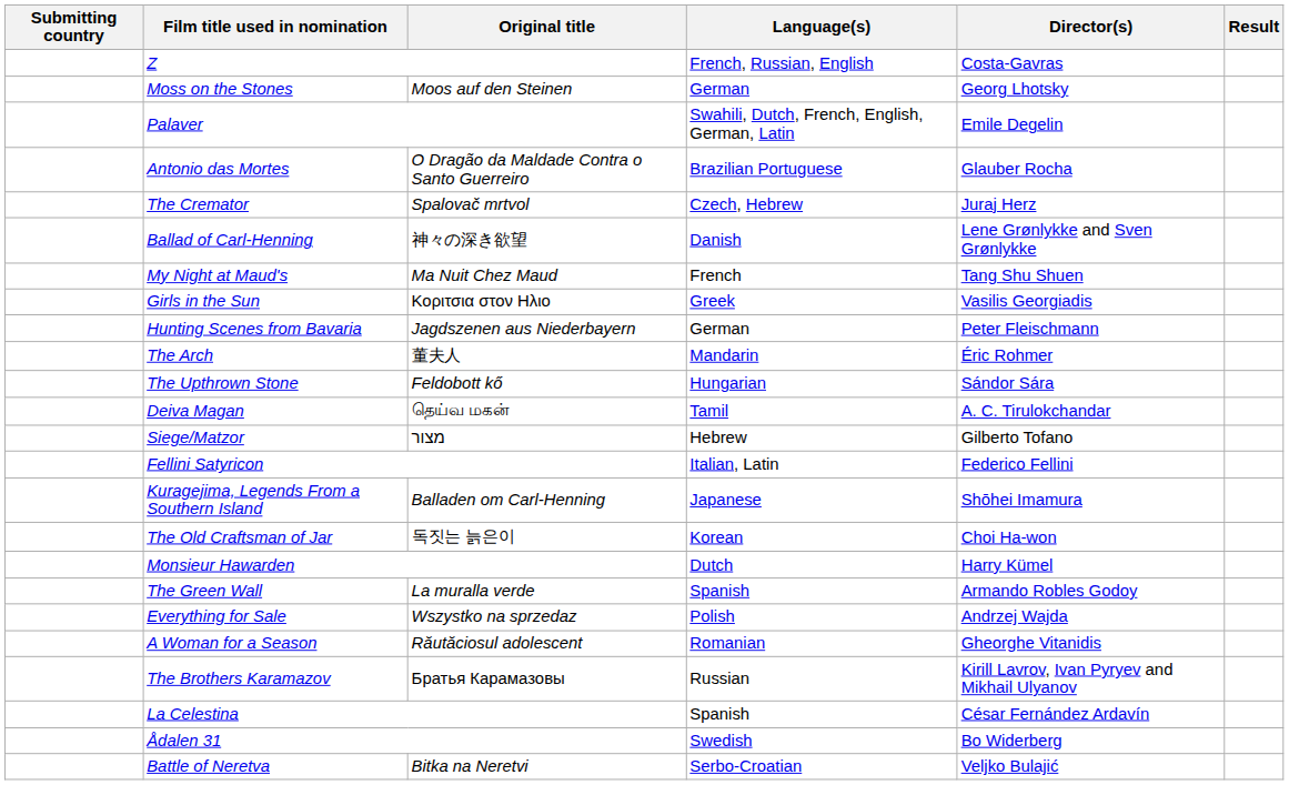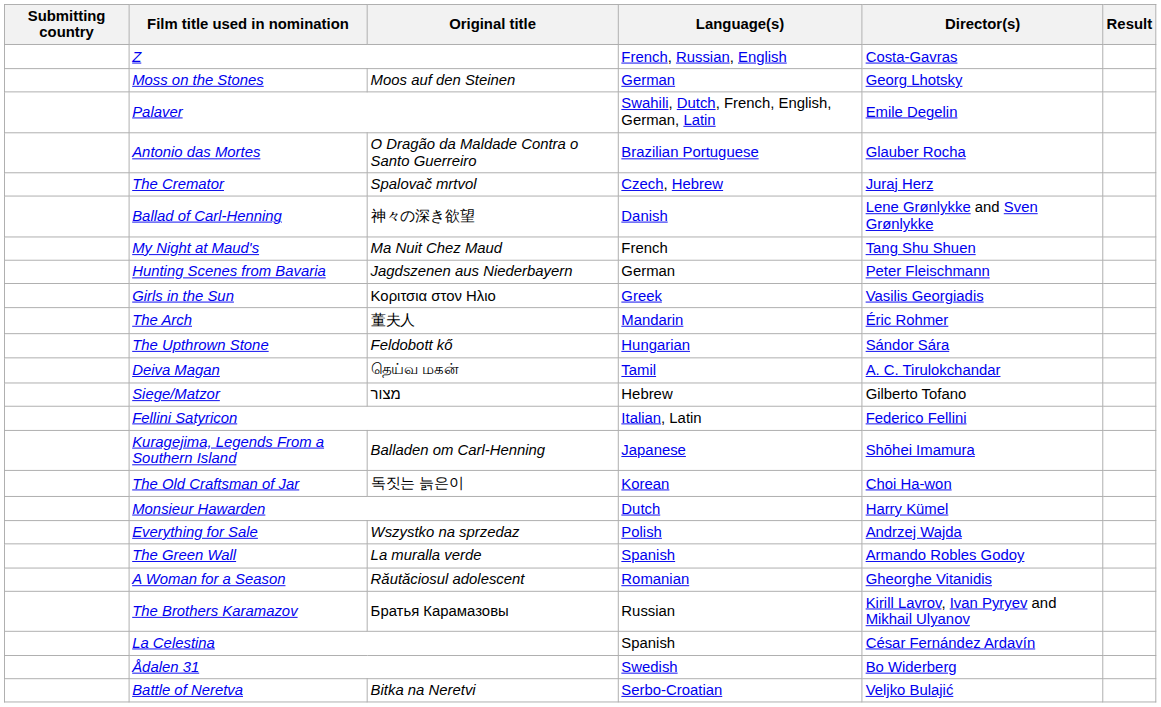rows swapped: Hunting Scenes from Bavaria <-> Girls in the Sun
rows swapped: The Green Wall <-> Everything for Sale
